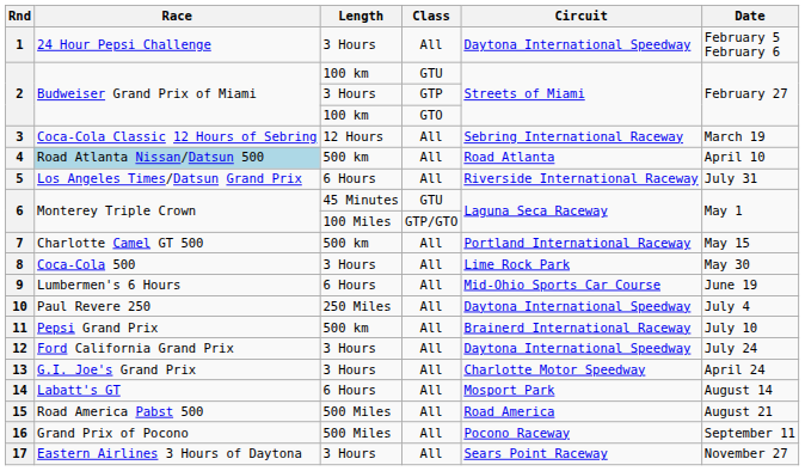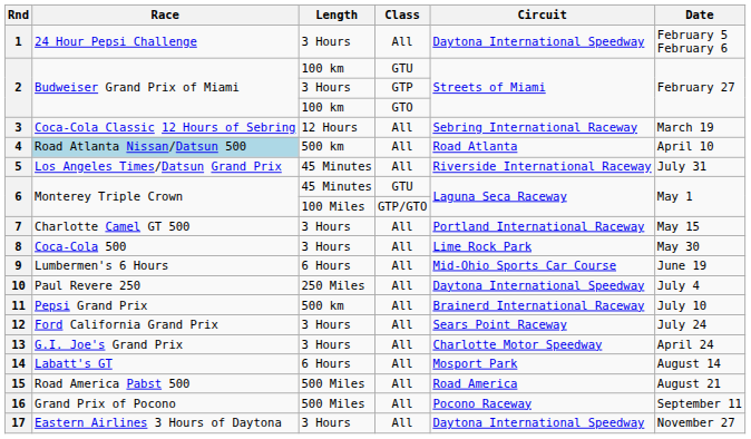5 | Length: 6 Hours -> 45 Minutes
7 | Length: 500 km -> 3 Hours
12 | Circuit: Daytona International Speedway -> Sears Point Raceway
17 | Circuit: Sears Point Raceway -> Daytona International Speedway
